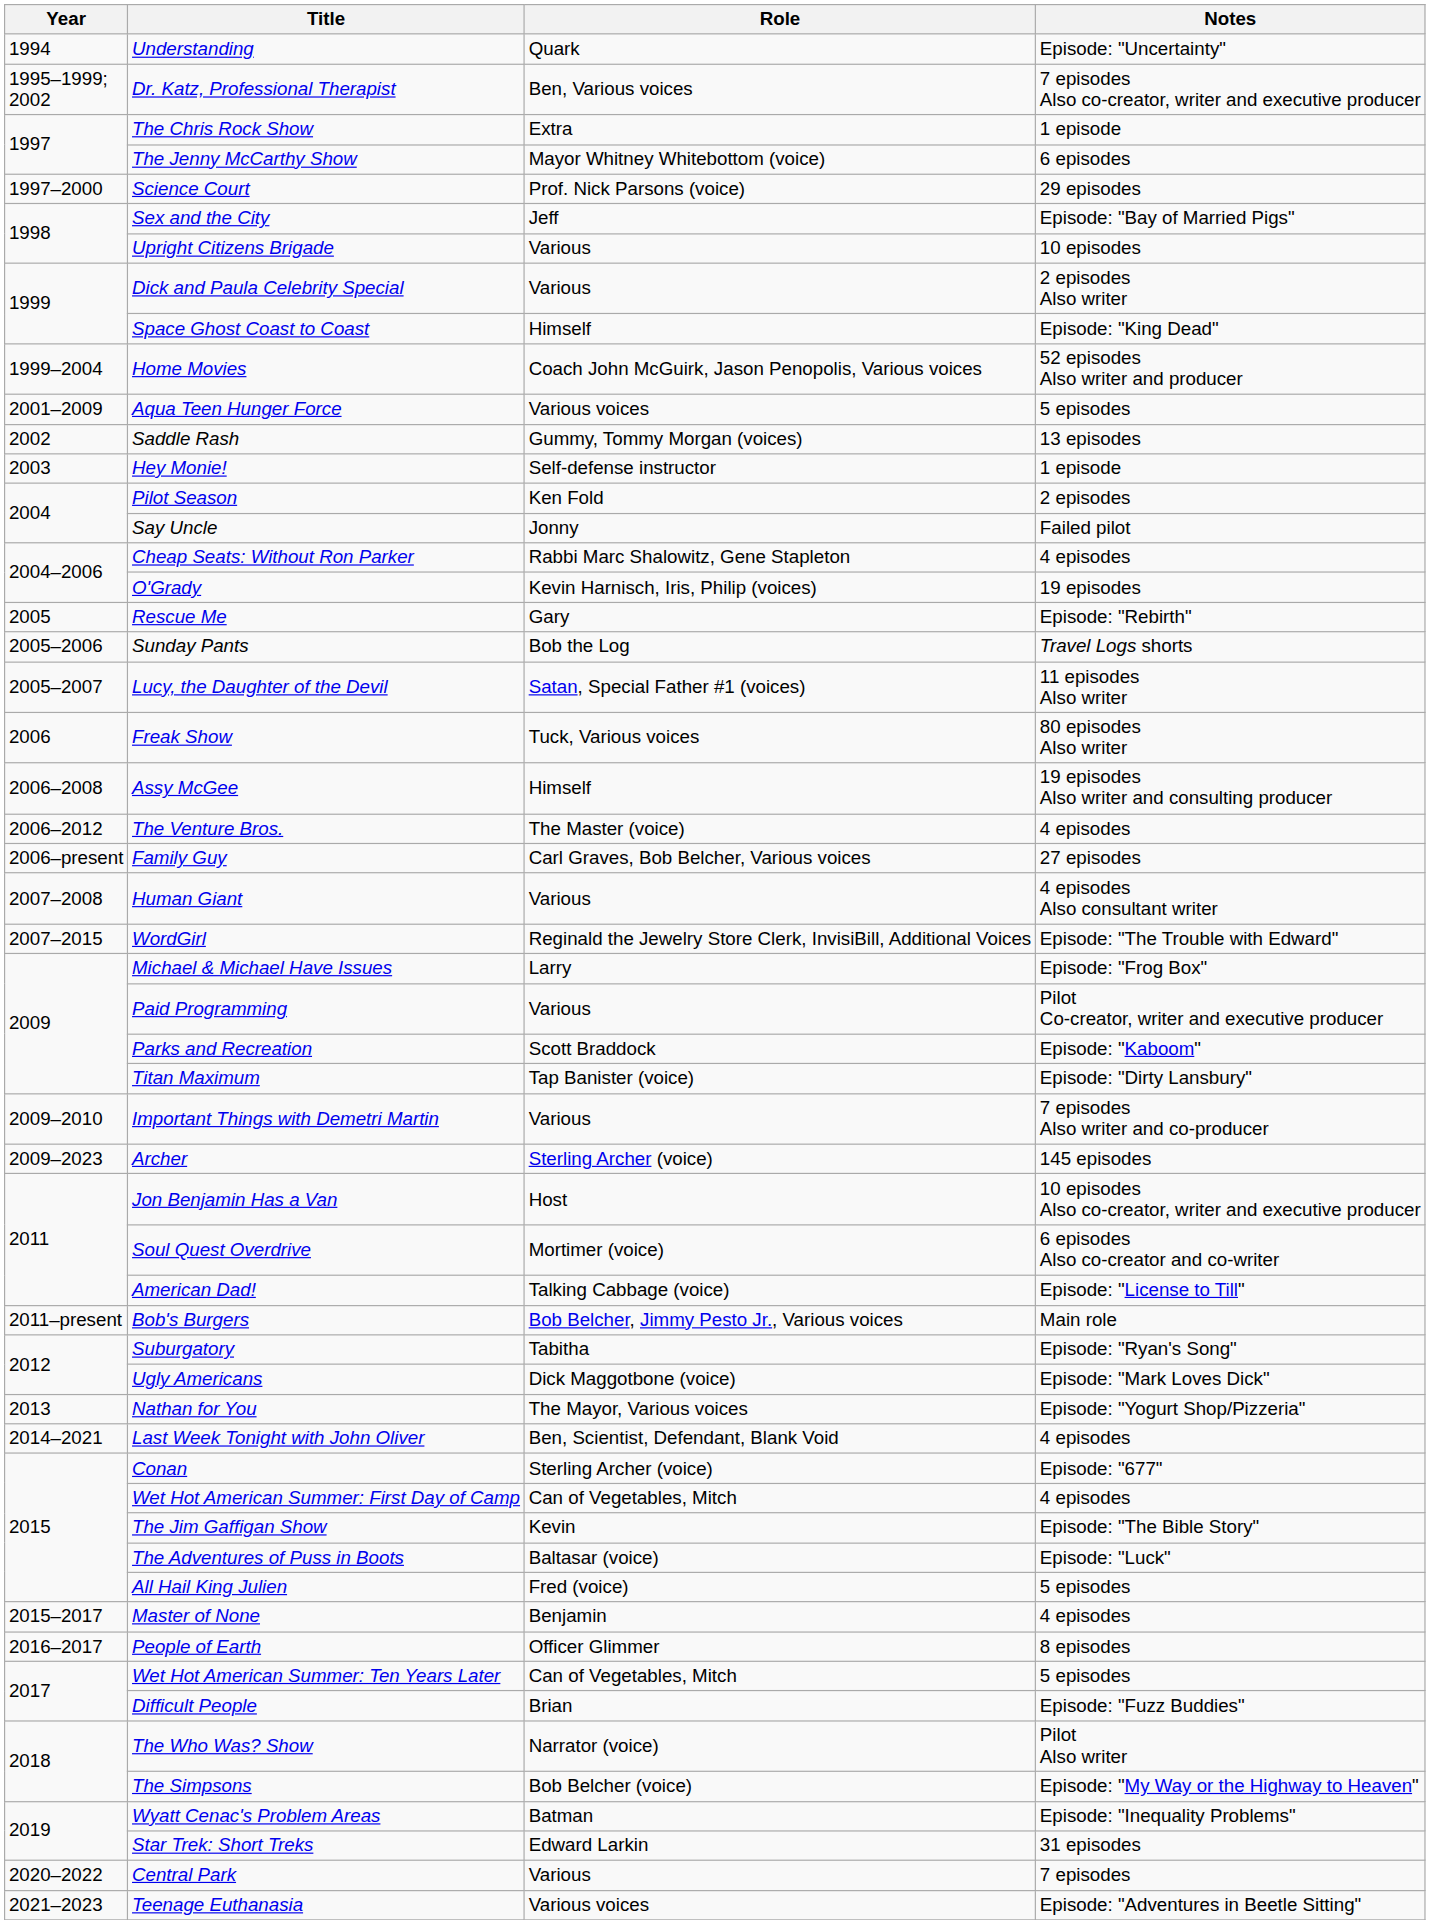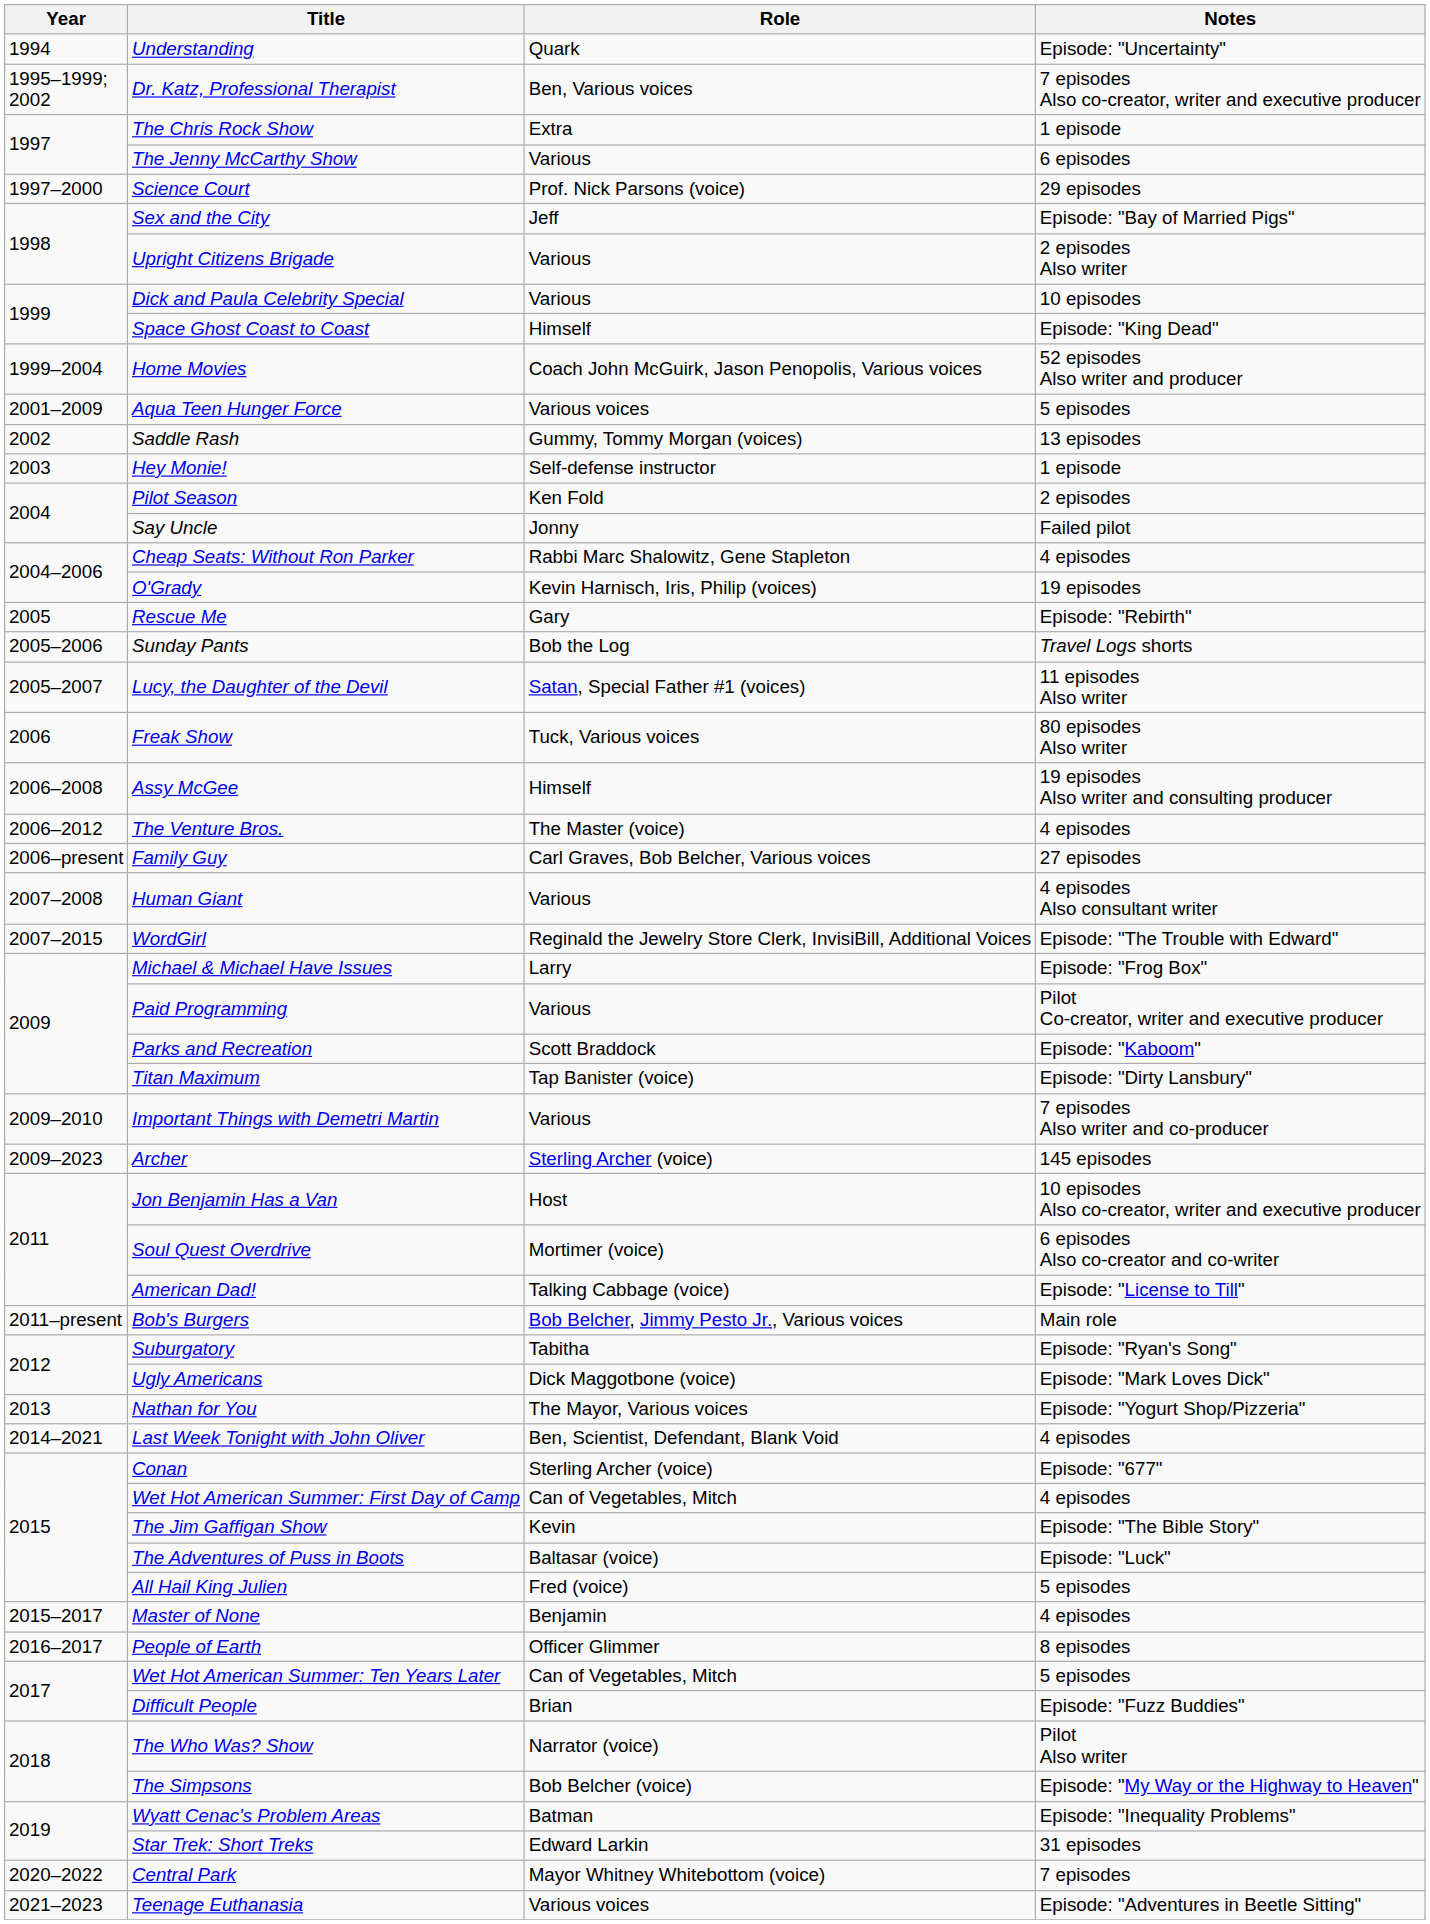The Jenny McCarthy Show | Role: Mayor Whitney Whitebottom (voice) -> Various
Upright Citizens Brigade | Notes: 10 episodes -> 2 episodes Also writer
Dick and Paula Celebrity Special | Notes: 2 episodes Also writer -> 10 episodes
Central Park | Role: Various -> Mayor Whitney Whitebottom (voice)
